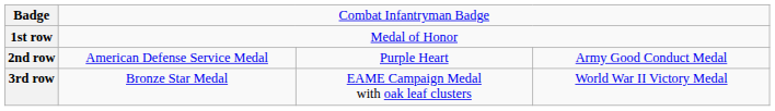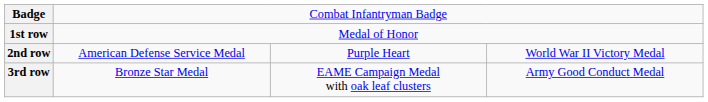2nd row | column 4: Army Good Conduct Medal -> World War II Victory Medal
3rd row | column 4: World War II Victory Medal -> Army Good Conduct Medal
